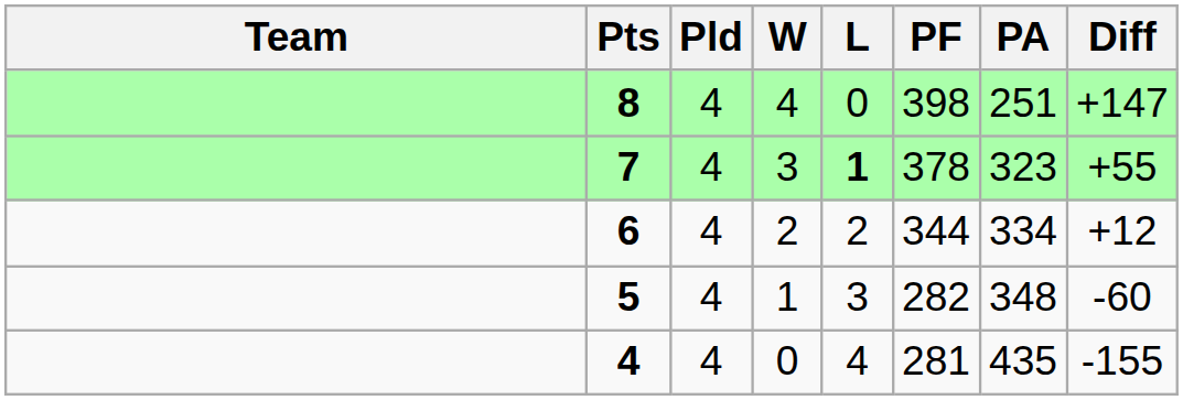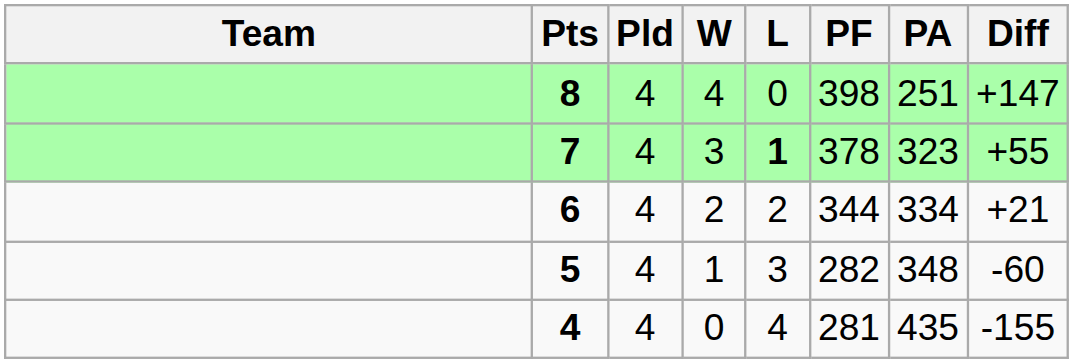6 | Diff: +12 -> +21
